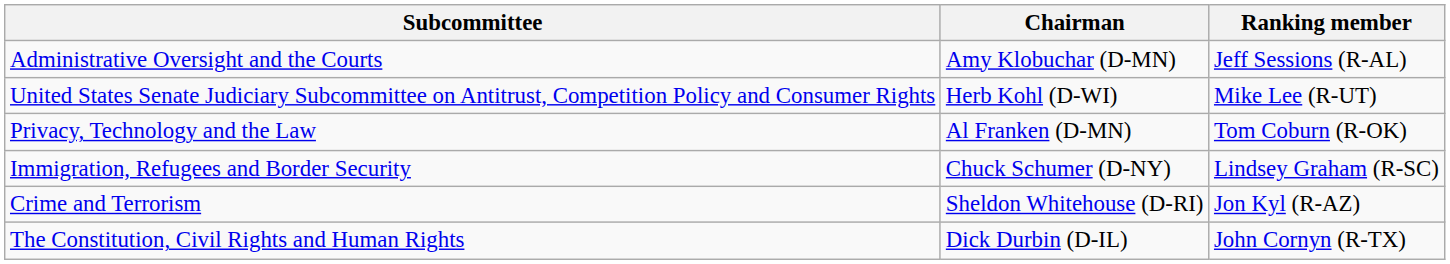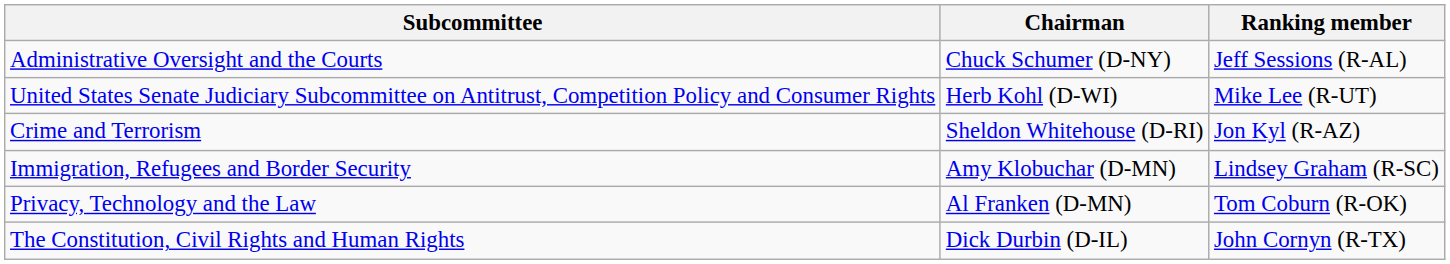Administrative Oversight and the Courts | Chairman: Amy Klobuchar (D-MN) -> Chuck Schumer (D-NY)
rows swapped: Crime and Terrorism <-> Privacy, Technology and the Law
Immigration, Refugees and Border Security | Chairman: Chuck Schumer (D-NY) -> Amy Klobuchar (D-MN)
